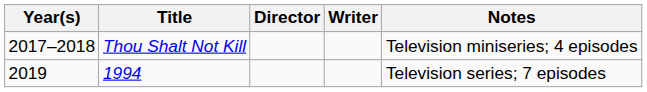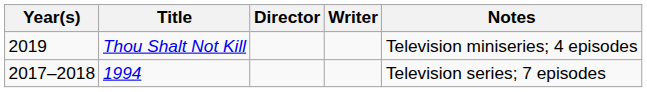Thou Shalt Not Kill | Year(s): 2017–2018 -> 2019
1994 | Year(s): 2019 -> 2017–2018
